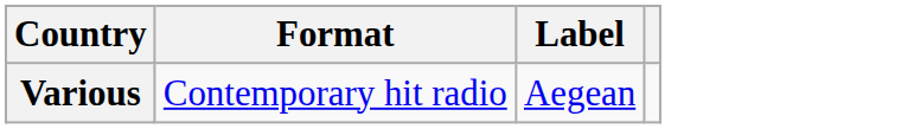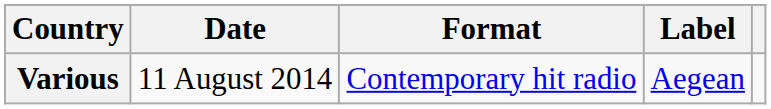+ column: Date | 11 August 2014
